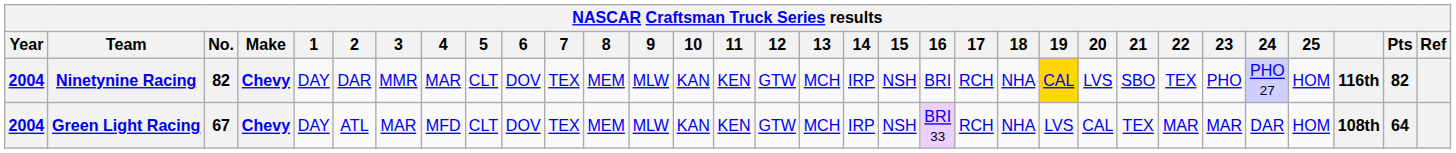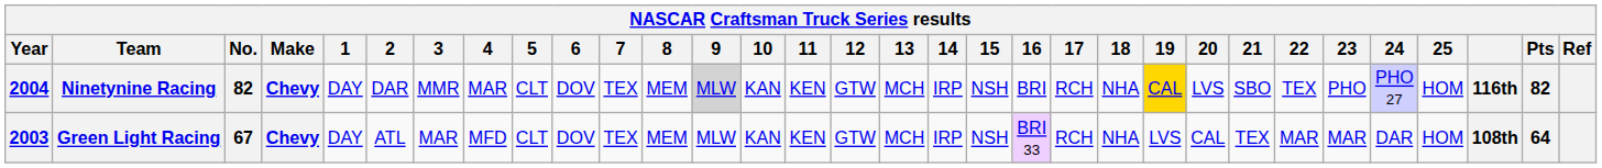Ninetynine Racing | 9: no background -> lightgrey background
Green Light Racing | Year: 2004 -> 2003
